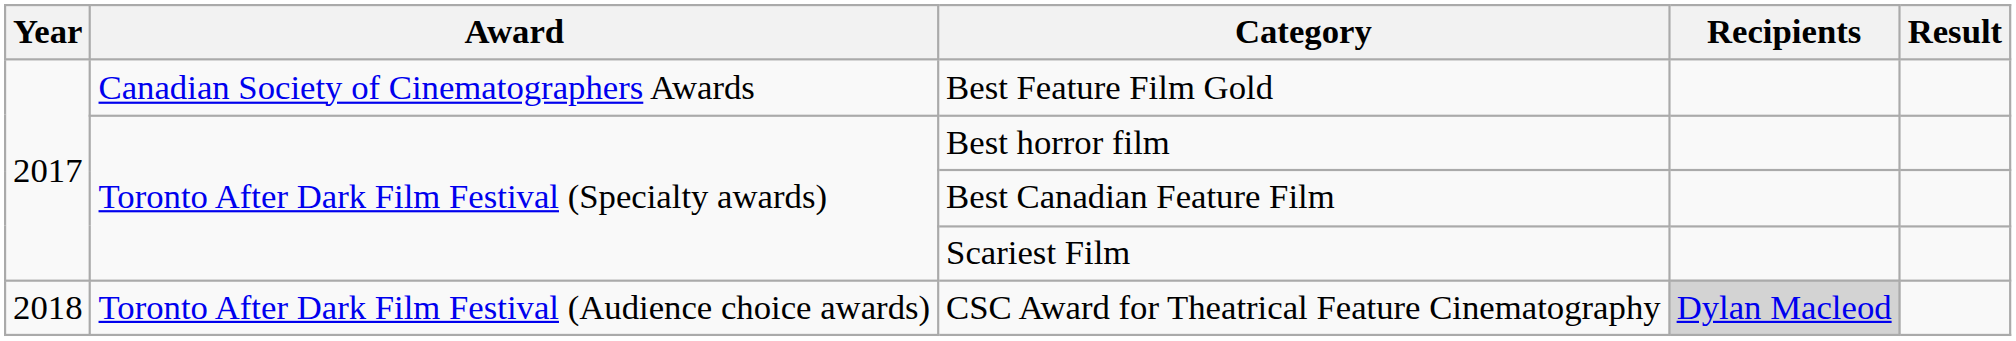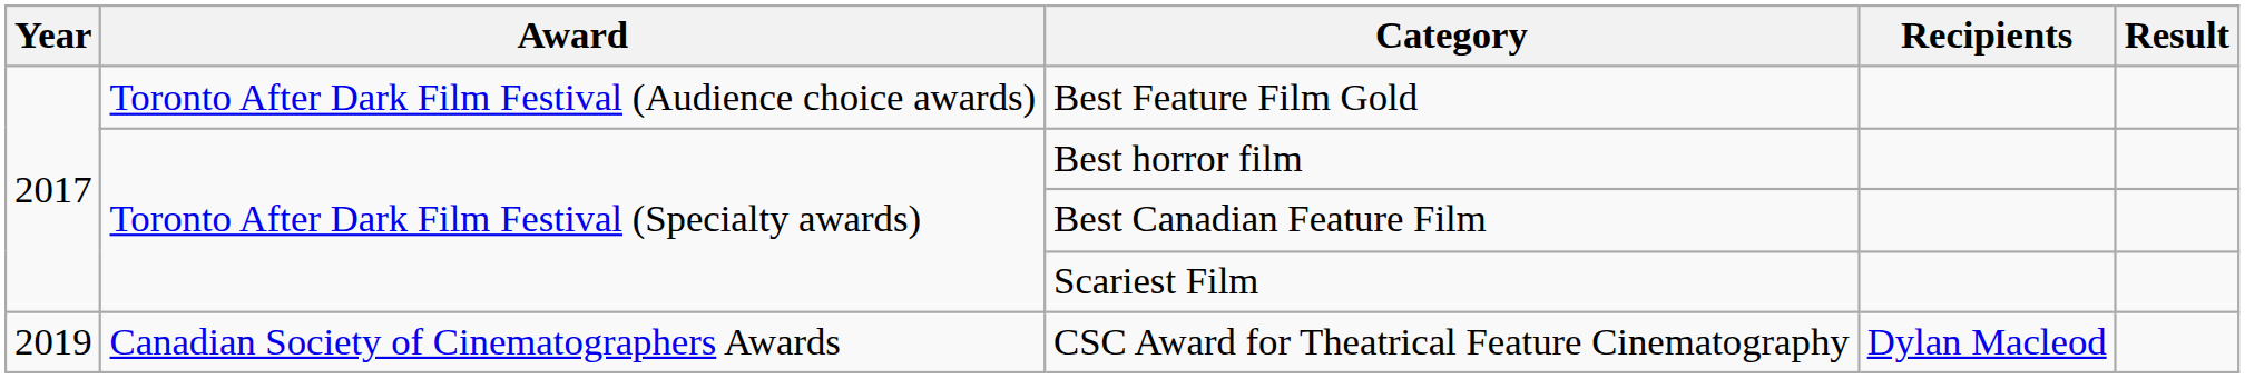Best Feature Film Gold | Award: Canadian Society of Cinematographers Awards -> Toronto After Dark Film Festival (Audience choice awards)
CSC Award for Theatrical Feature Cinematography | Year: 2018 -> 2019
CSC Award for Theatrical Feature Cinematography | Award: Toronto After Dark Film Festival (Audience choice awards) -> Canadian Society of Cinematographers Awards
CSC Award for Theatrical Feature Cinematography | Recipients: lightgrey background -> no background
